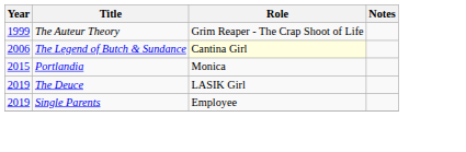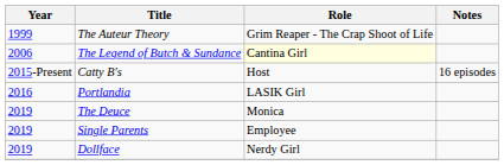+ row: 2015-Present | Catty B's | Host | 16 episodes
Portlandia | Year: 2015 -> 2016
Portlandia | Role: Monica -> LASIK Girl
The Deuce | Role: LASIK Girl -> Monica
+ row: 2019 | Dollface | Nerdy Girl
